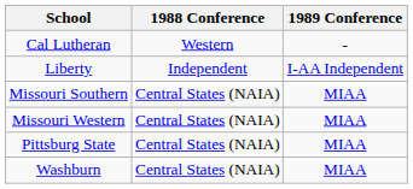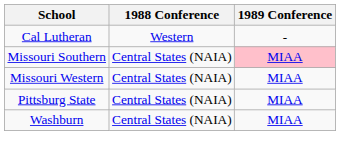- row: Liberty | Independent | I-AA Independent
Missouri Southern | 1989 Conference: no background -> pink background
